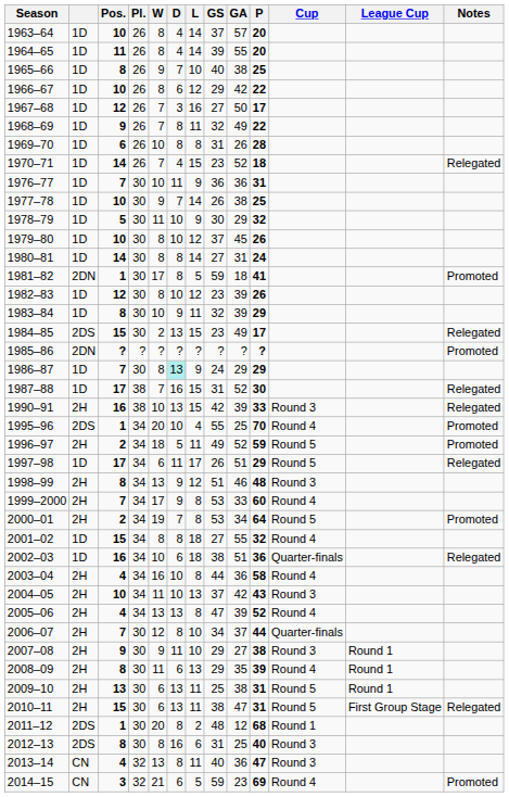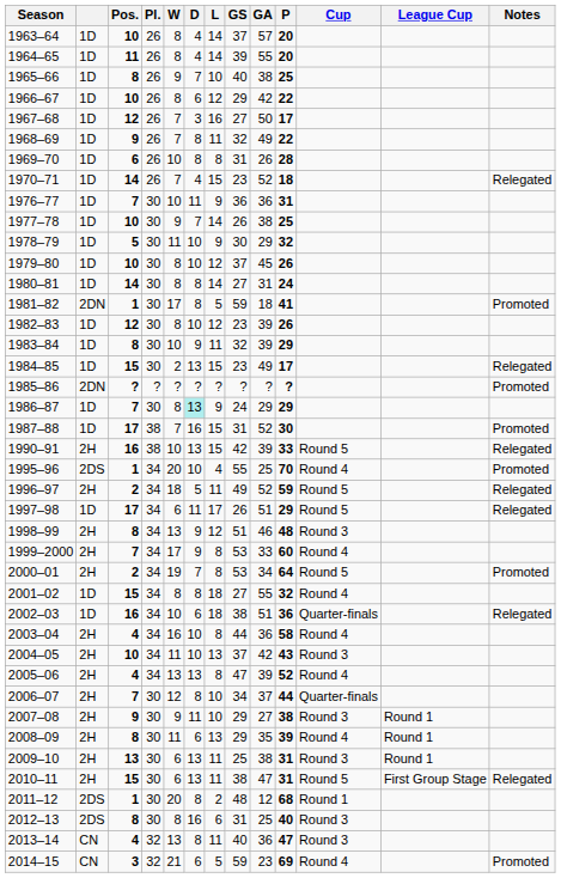1984–85 | column 2: 2DS -> 1D
1987–88 | Notes: Relegated -> Promoted
1990–91 | Cup: Round 3 -> Round 5
1996–97 | Notes: Promoted -> Relegated
2009–10 | Cup: Round 5 -> Round 3
